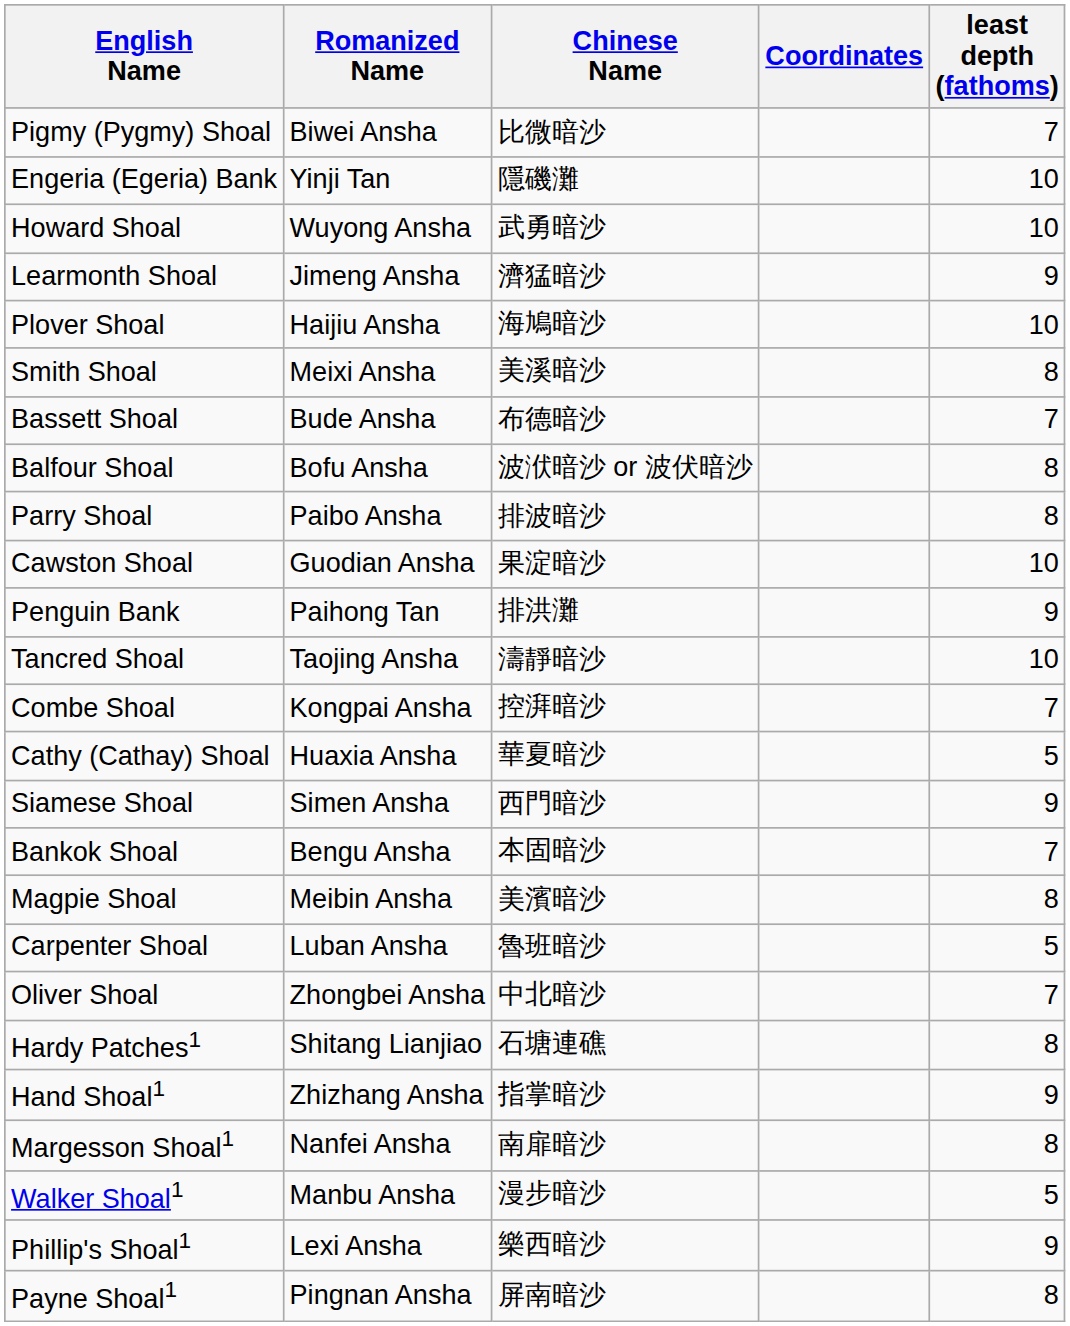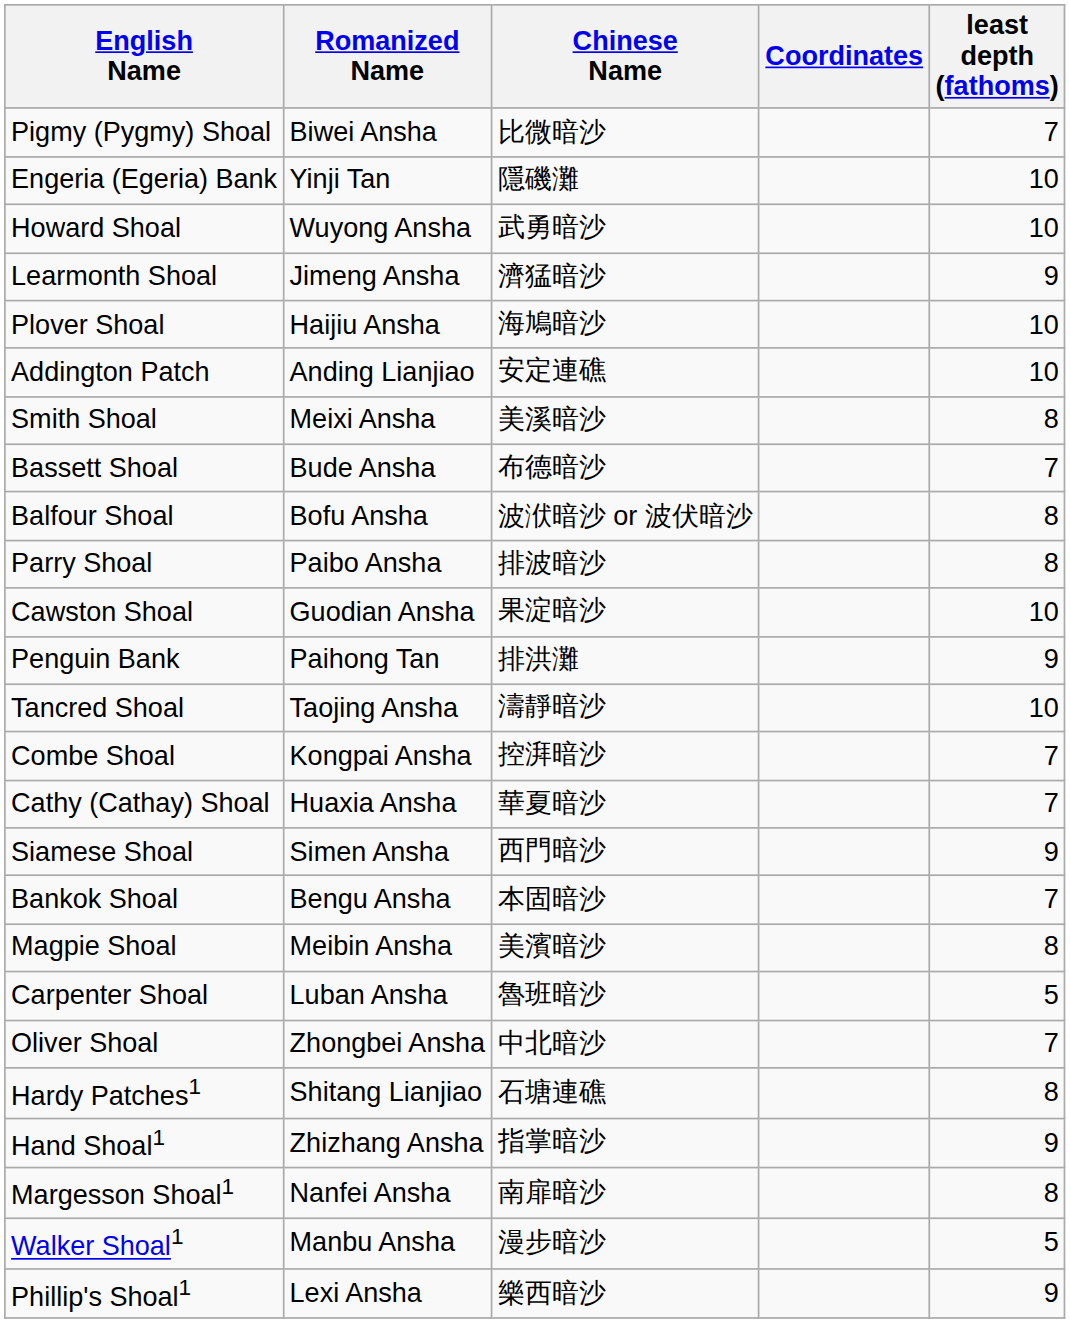+ row: Addington Patch | Anding Lianjiao | 安定連礁 | 10
Cathy (Cathay) Shoal | least depth (fathoms): 5 -> 7
- row: Payne Shoal1 | Pingnan Ansha | 屏南暗沙 | 8
